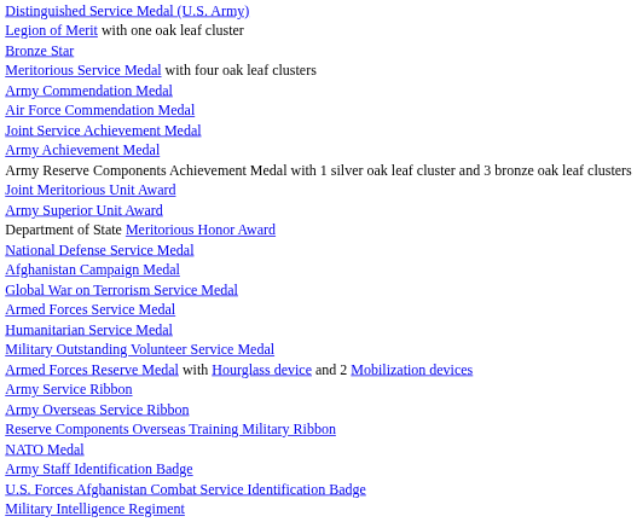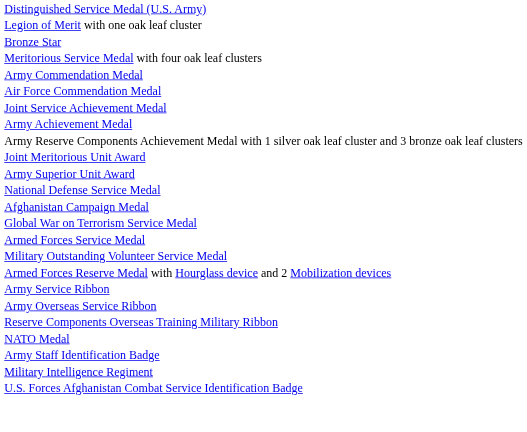- row: Department of State Meritorious Honor Award
- row: Humanitarian Service Medal
rows swapped: U.S. Forces Afghanistan Combat Service Identification Badge <-> Military Intelligence Regiment
